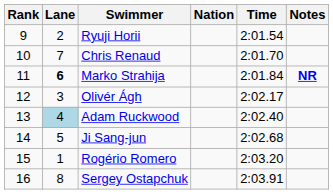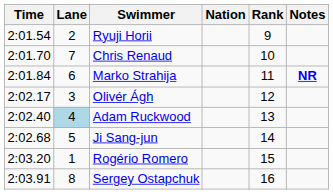columns swapped: Rank <-> Time
Marko Strahija | Lane: bold -> normal
